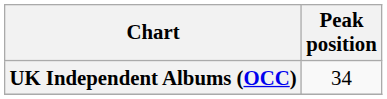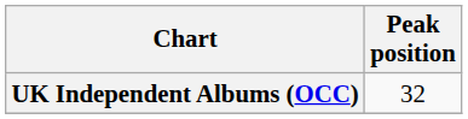UK Independent Albums (OCC) | Peak position: 34 -> 32
